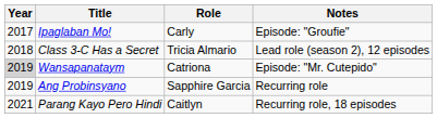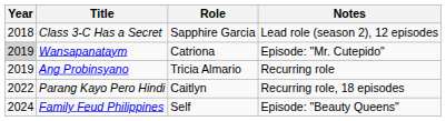- row: 2017 | Ipaglaban Mo! | Carly | Episode: "Groufie"
Class 3-C Has a Secret | Role: Tricia Almario -> Sapphire Garcia
Ang Probinsyano | Role: Sapphire Garcia -> Tricia Almario
Parang Kayo Pero Hindi | Year: 2021 -> 2022
+ row: 2024 | Family Feud Philippines | Self | Episode: "Beauty Queens"
